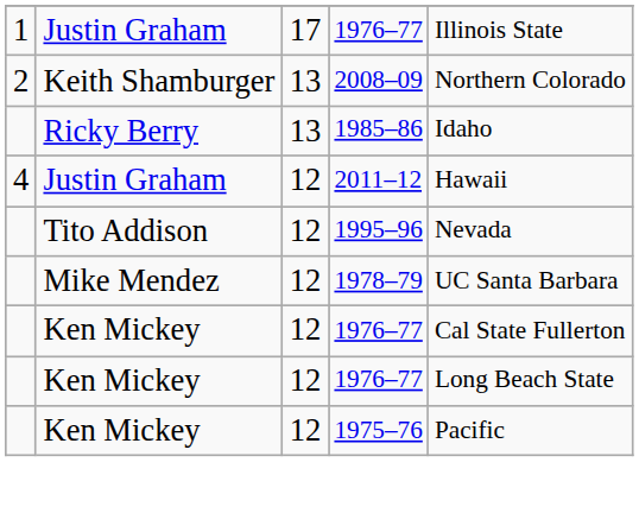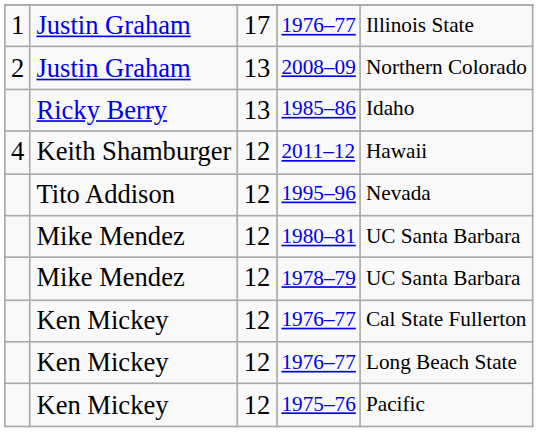2008–09 | column 2: Keith Shamburger -> Justin Graham
2011–12 | column 2: Justin Graham -> Keith Shamburger
+ row: Mike Mendez | 12 | 1980–81 | UC Santa Barbara
